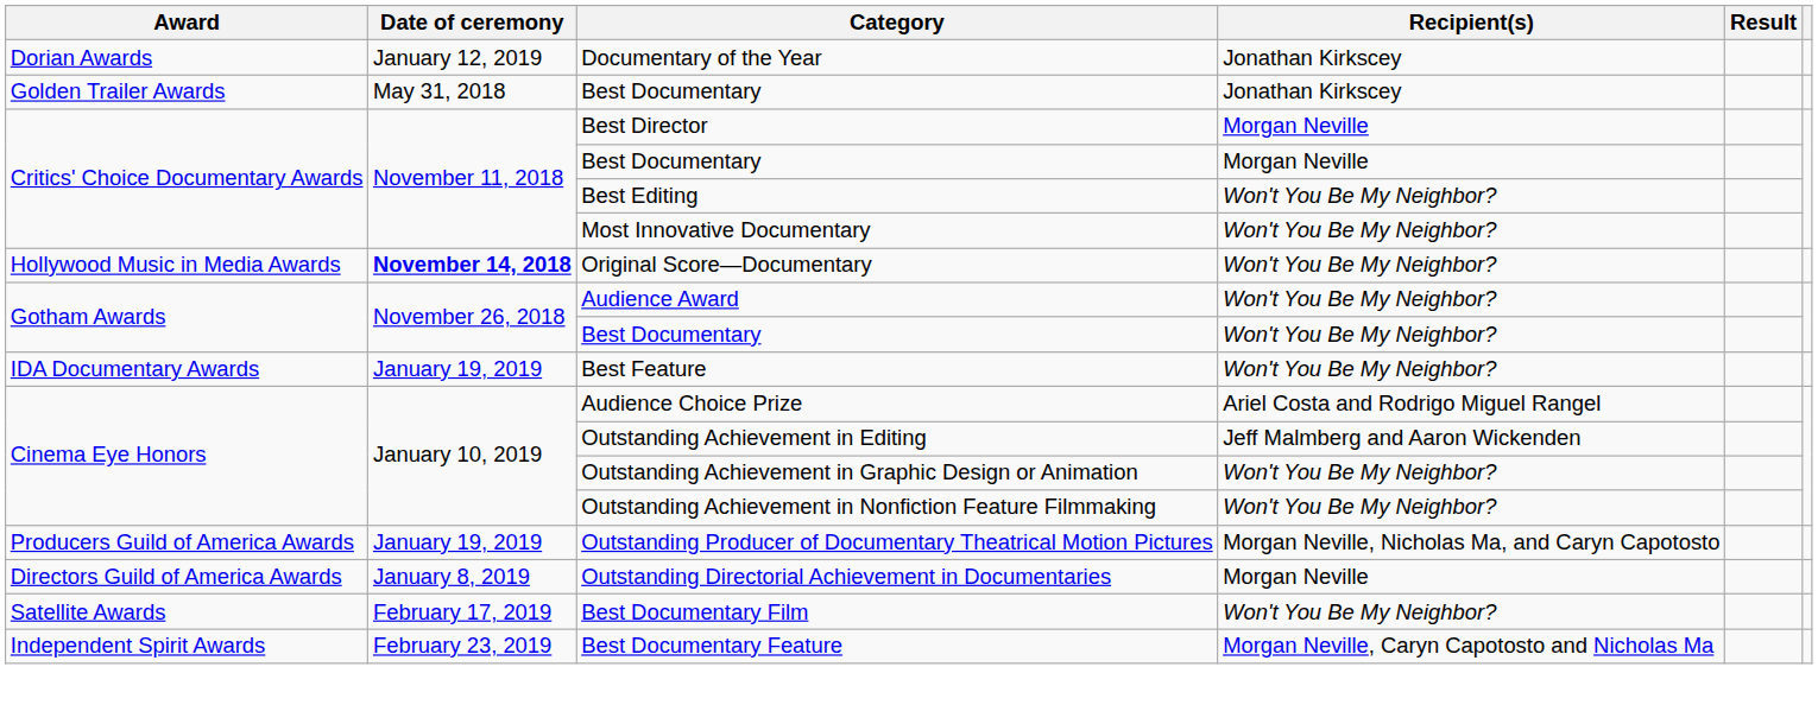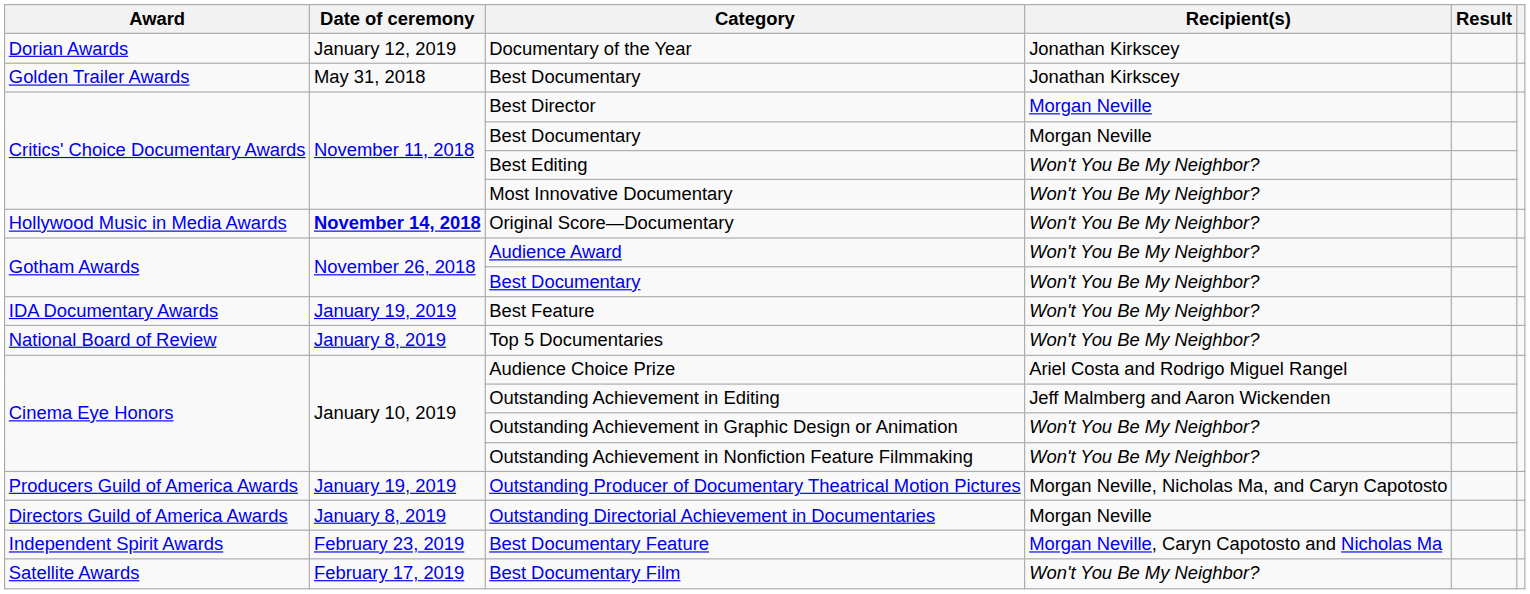+ row: National Board of Review | January 8, 2019 | Top 5 Documentaries | Won't You Be My Neighbor?
rows swapped: Best Documentary Film <-> Best Documentary Feature
